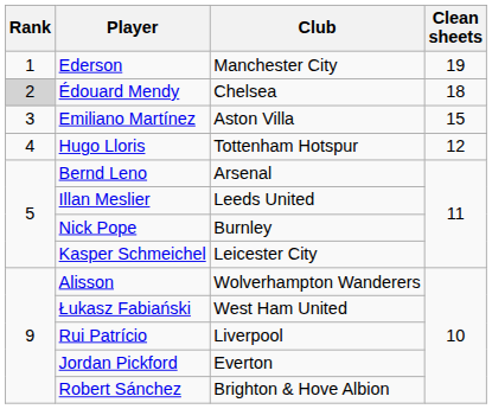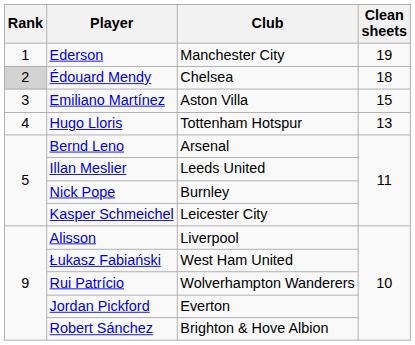Hugo Lloris | Clean sheets: 12 -> 13
Alisson | Club: Wolverhampton Wanderers -> Liverpool
Rui Patrício | Club: Liverpool -> Wolverhampton Wanderers
